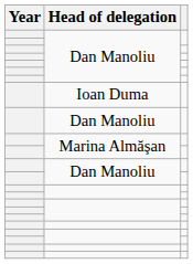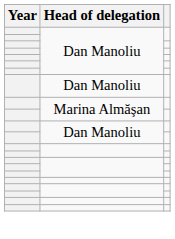- row: Ioan Duma
